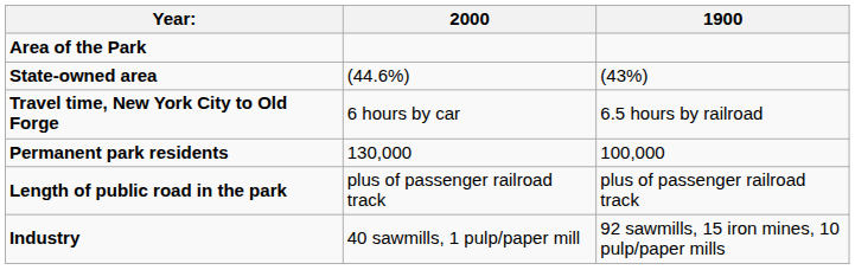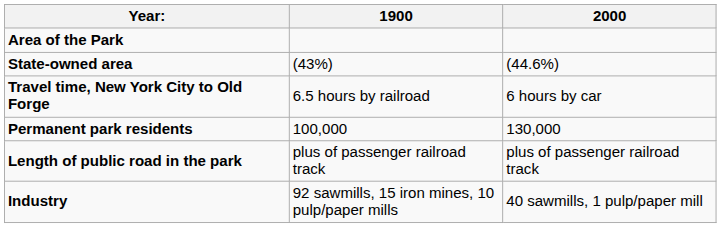columns swapped: 1900 <-> 2000
